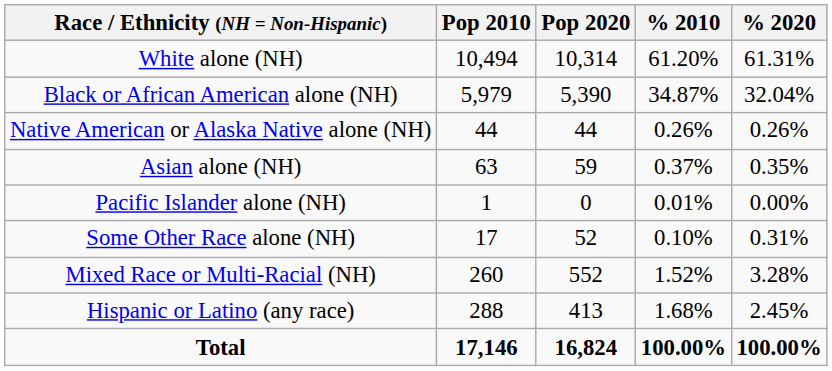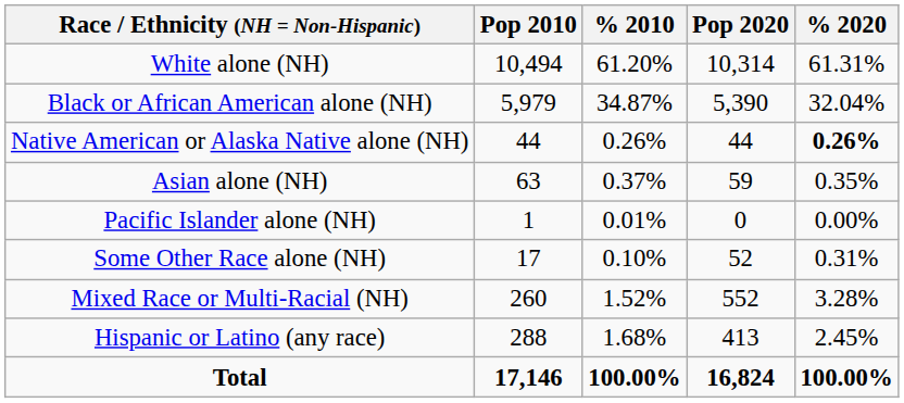columns swapped: Pop 2020 <-> % 2010
Native American or Alaska Native alone (NH) | % 2020: normal -> bold
